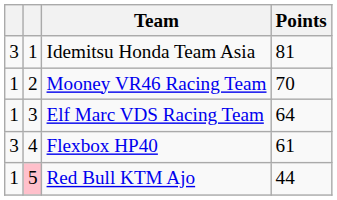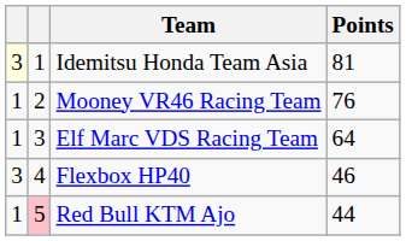Idemitsu Honda Team Asia | column 1: no background -> lightyellow background
Mooney VR46 Racing Team | Points: 70 -> 76
Flexbox HP40 | Points: 61 -> 46
